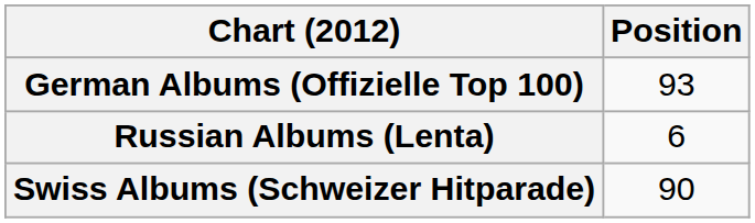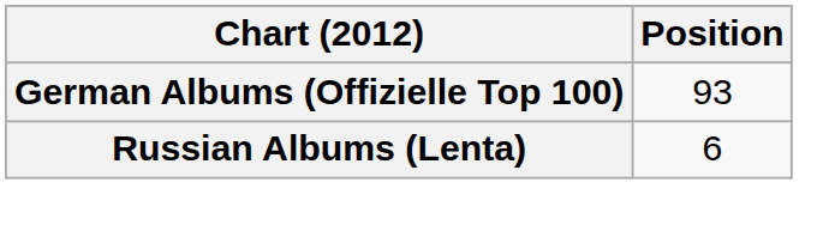- row: Swiss Albums (Schweizer Hitparade) | 90
